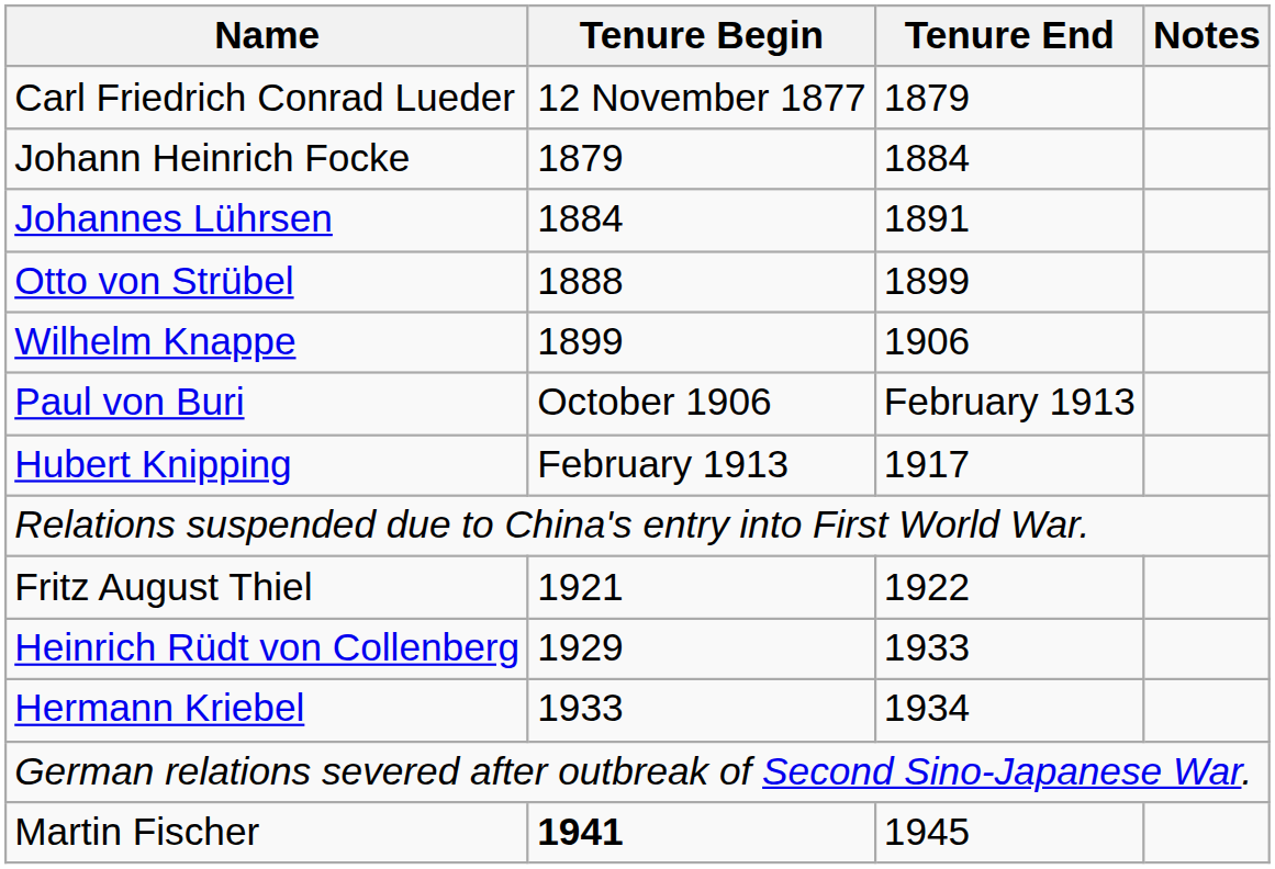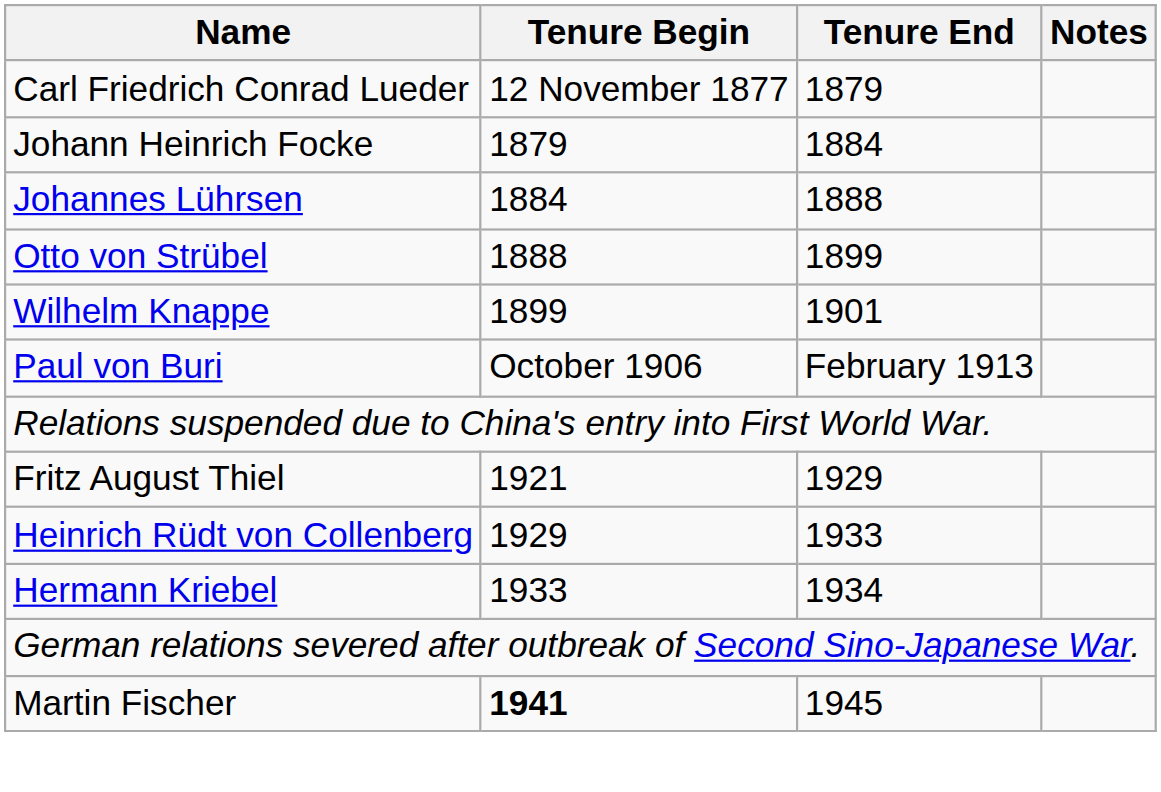Johannes Lührsen | Tenure End: 1891 -> 1888
Wilhelm Knappe | Tenure End: 1906 -> 1901
- row: Hubert Knipping | February 1913 | 1917
Fritz August Thiel | Tenure End: 1922 -> 1929
